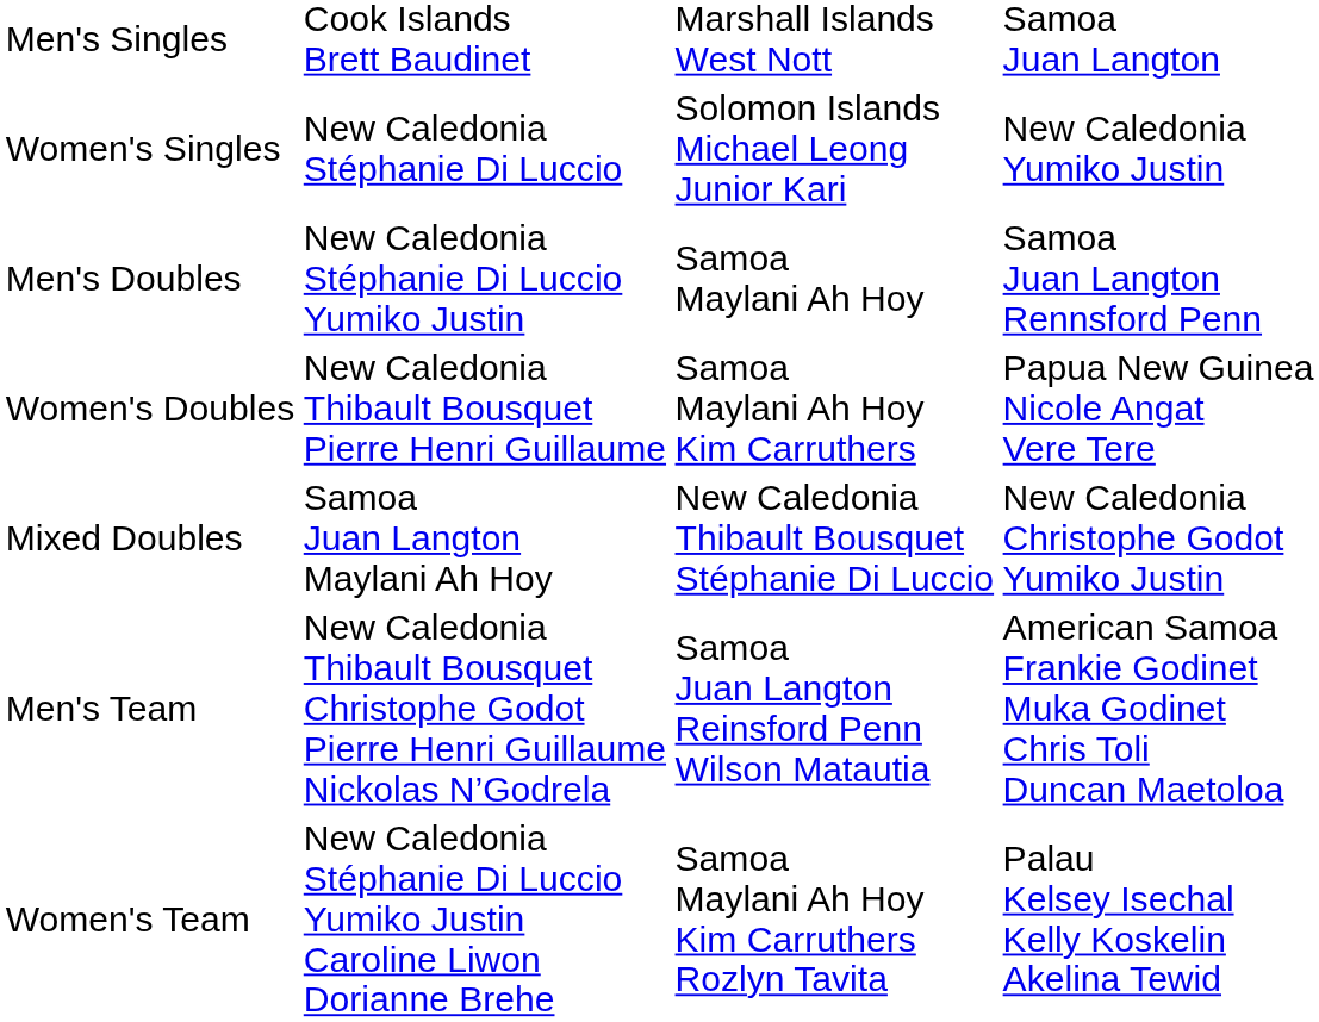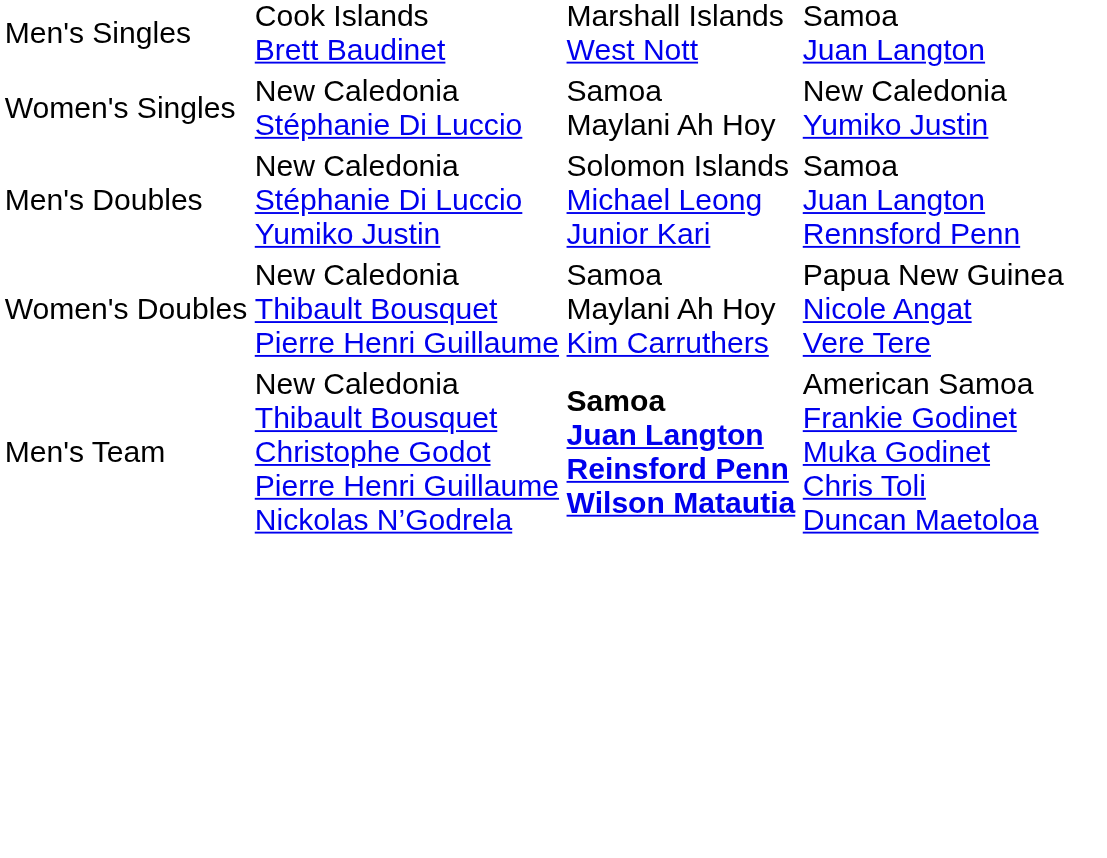Women's Singles | column 3: Solomon Islands Michael Leong Junior Kari -> Samoa Maylani Ah Hoy
Men's Doubles | column 3: Samoa Maylani Ah Hoy -> Solomon Islands Michael Leong Junior Kari
- row: Mixed Doubles | Samoa Juan Langton Maylani Ah Hoy | New Caledonia Thibault Bousquet Stéphanie Di Luccio | New Caledonia Christophe Godot Yumiko Justin
Men's Team | column 3: normal -> bold
- row: Women's Team | New Caledonia Stéphanie Di Luccio Yumiko Justin Caroline Liwon Dorianne Brehe | Samoa Maylani Ah Hoy Kim Carruthers Rozlyn Tavita | Palau Kelsey Isechal Kelly Koskelin Akelina Tewid
